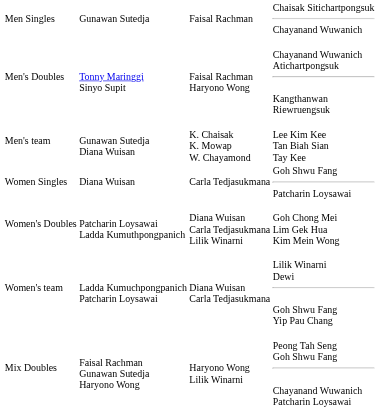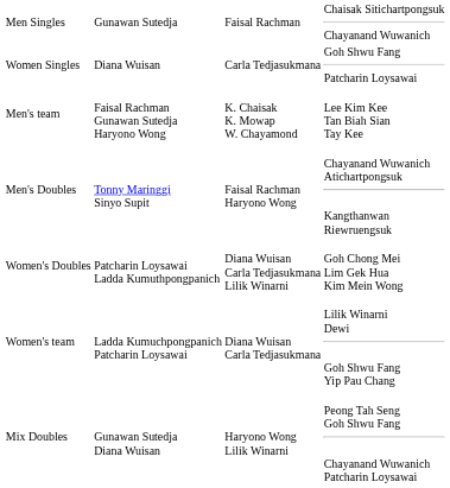rows swapped: Men's Doubles <-> Women Singles
Men's team | column 2: Gunawan Sutedja Diana Wuisan -> Faisal Rachman Gunawan Sutedja Haryono Wong
Mix Doubles | column 2: Faisal Rachman Gunawan Sutedja Haryono Wong -> Gunawan Sutedja Diana Wuisan
